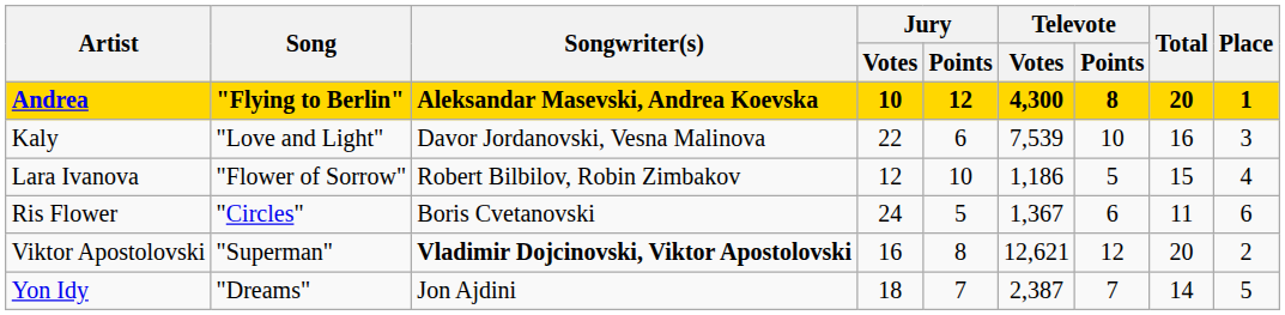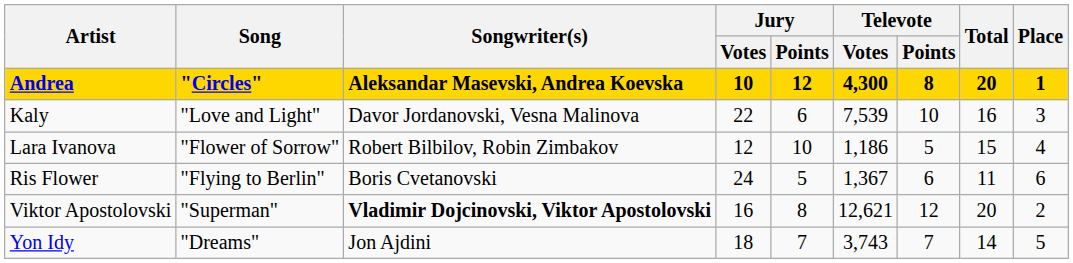Andrea | Song: "Flying to Berlin" -> "Circles"
Ris Flower | Song: "Circles" -> "Flying to Berlin"
Yon Idy | Televote / Votes: 2,387 -> 3,743
